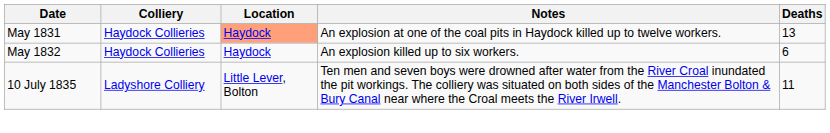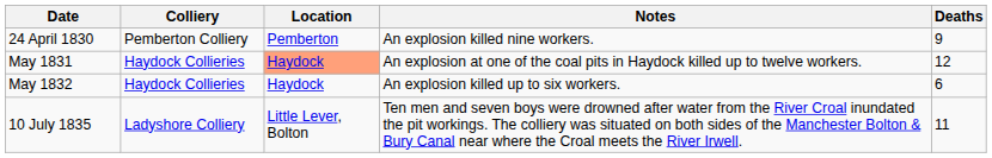+ row: 24 April 1830 | Pemberton Colliery | Pemberton | An explosion killed nine workers. | 9
May 1831 | Deaths: 13 -> 12
